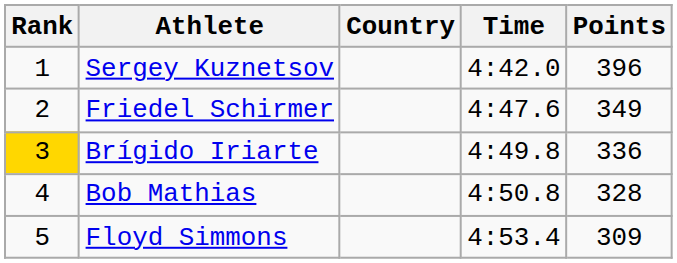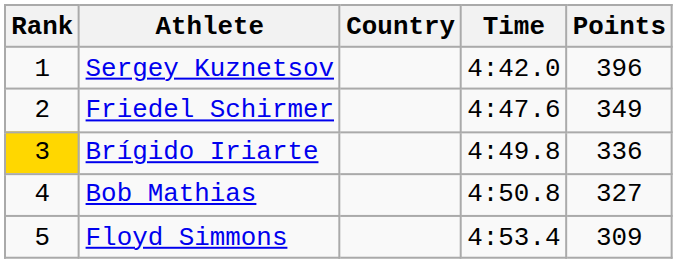Bob Mathias | Points: 328 -> 327
